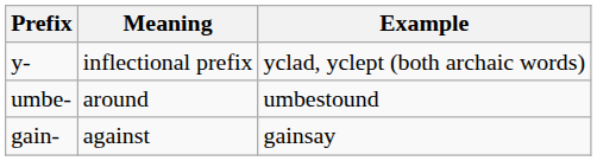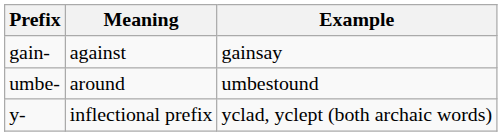rows swapped: gain- <-> y-
